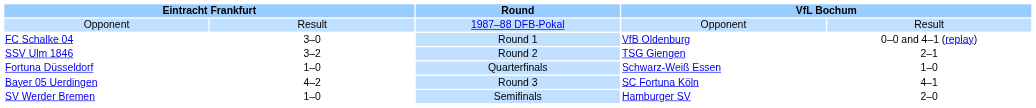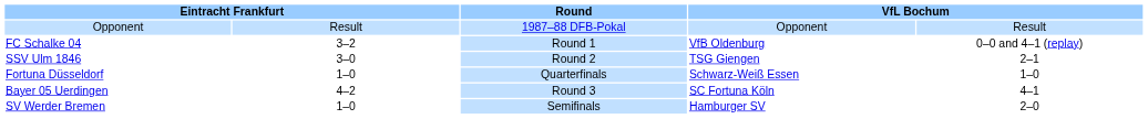FC Schalke 04 | column 2: 3–0 -> 3–2
SSV Ulm 1846 | column 2: 3–2 -> 3–0
